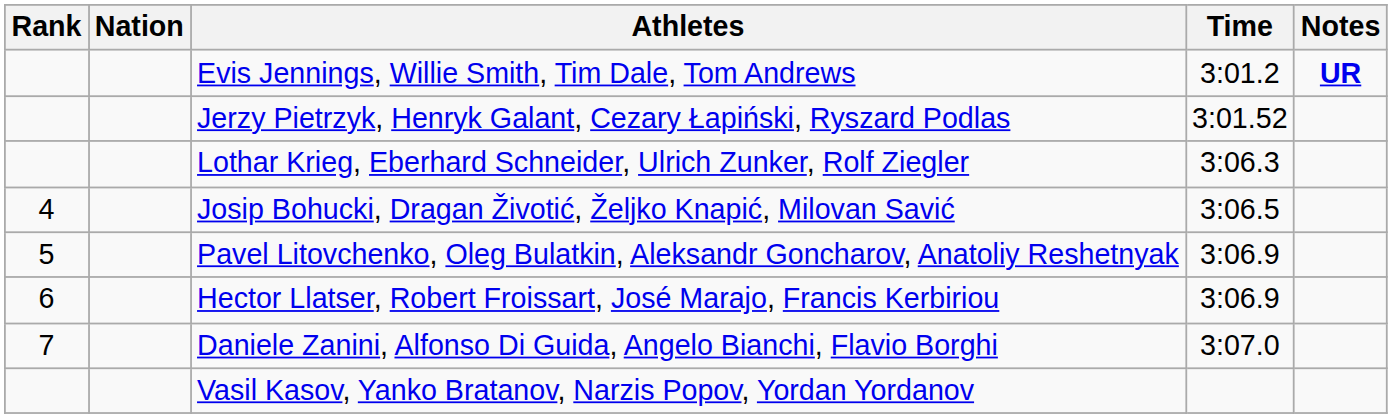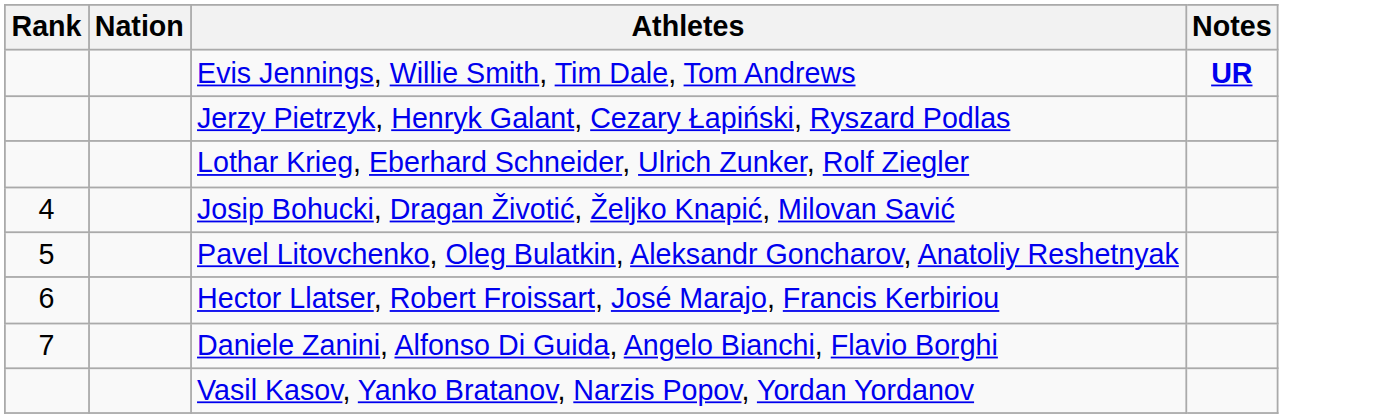- column: Time | 3:01.2 | 3:01.52 | 3:06.3 | 3:06.5 | 3:06.9 | 3:06.9 | 3:07.0
